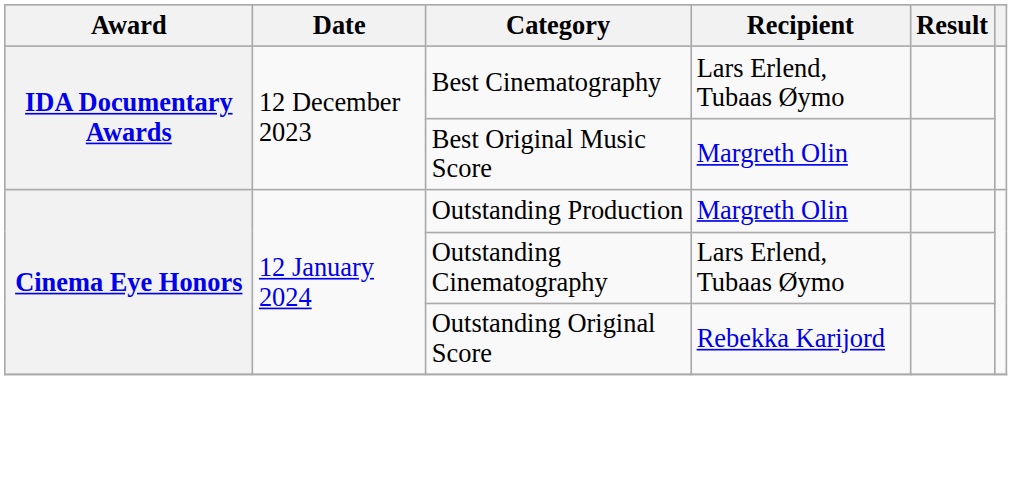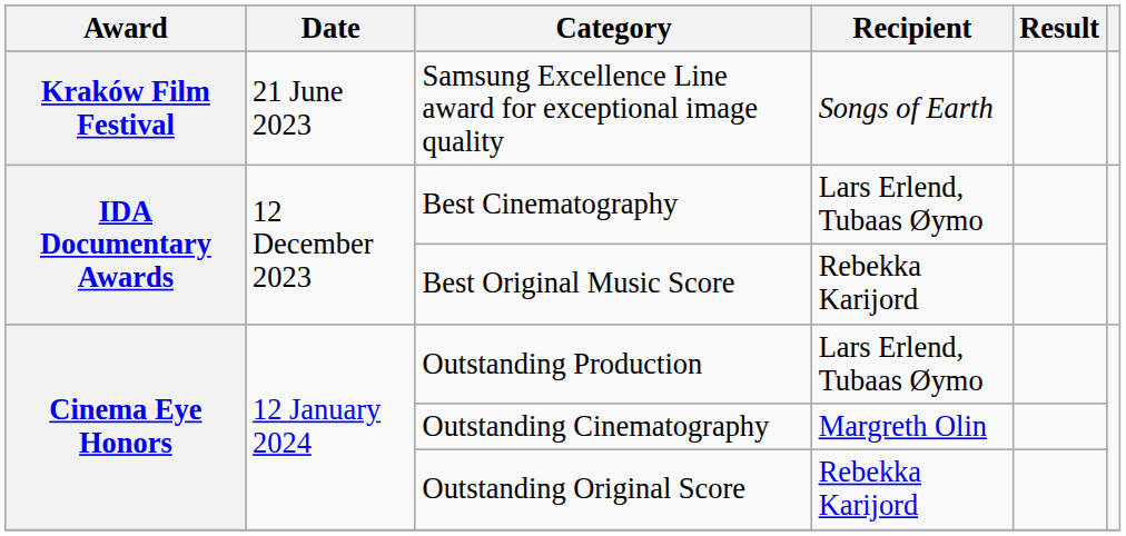+ row: Kraków Film Festival | 21 June 2023 | Samsung Excellence Line award for exceptional image quality | Songs of Earth
Best Original Music Score | Recipient: Margreth Olin -> Rebekka Karijord
Outstanding Production | Recipient: Margreth Olin -> Lars Erlend, Tubaas Øymo
Outstanding Cinematography | Recipient: Lars Erlend, Tubaas Øymo -> Margreth Olin
